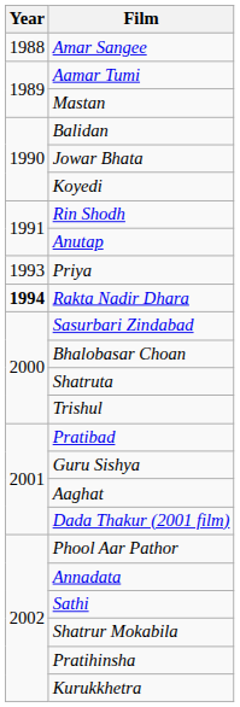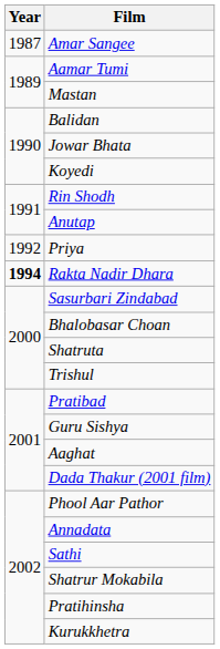Amar Sangee | Year: 1988 -> 1987
Priya | Year: 1993 -> 1992
